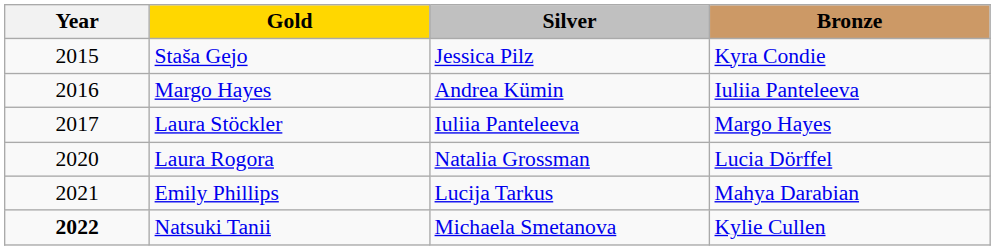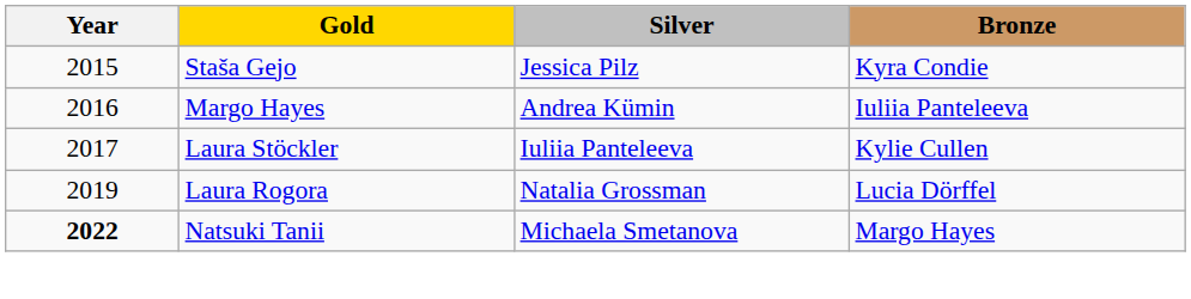Laura Stöckler | Bronze: Margo Hayes -> Kylie Cullen
Laura Rogora | Year: 2020 -> 2019
- row: 2021 | Emily Phillips | Lucija Tarkus | Mahya Darabian
Natsuki Tanii | Bronze: Kylie Cullen -> Margo Hayes
